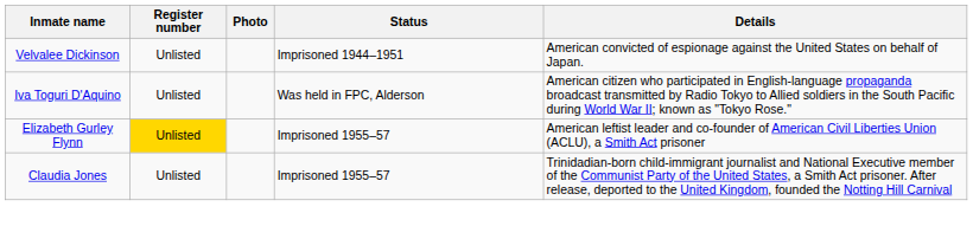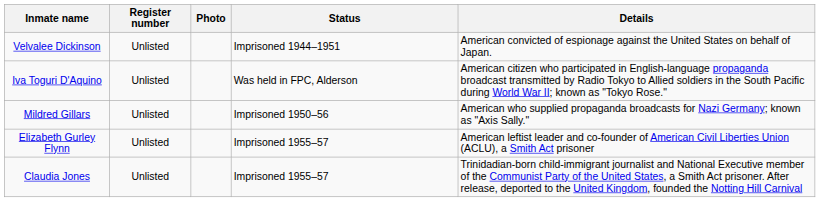+ row: Mildred Gillars | Unlisted | Imprisoned 1950–56 | American who supplied propaganda broadcasts for Nazi Germany; known as "Axis Sally."
Elizabeth Gurley Flynn | Register number: gold background -> no background
